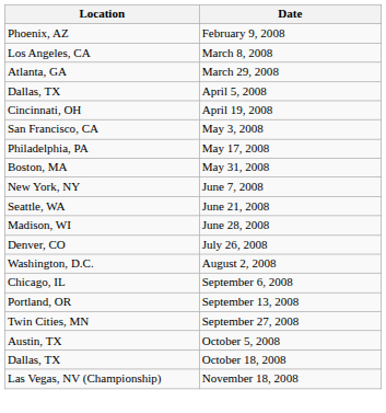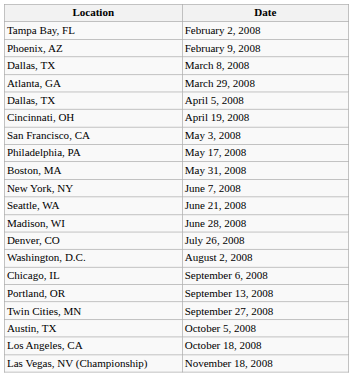+ row: Tampa Bay, FL | February 2, 2008
March 8, 2008 | Location: Los Angeles, CA -> Dallas, TX
October 18, 2008 | Location: Dallas, TX -> Los Angeles, CA
